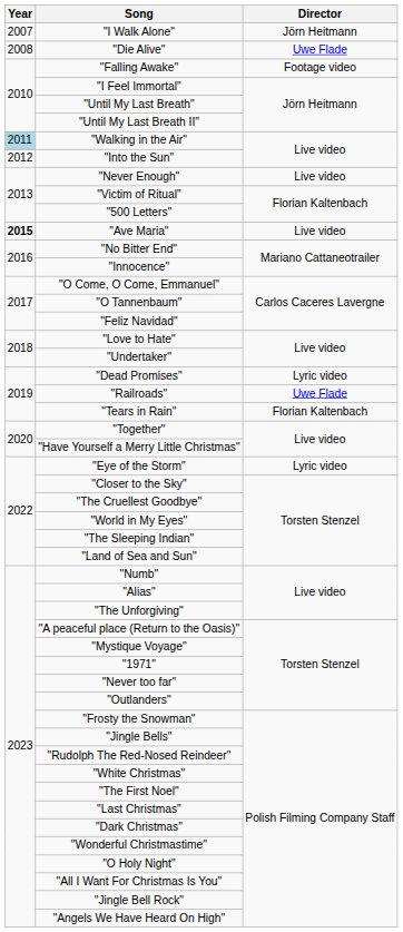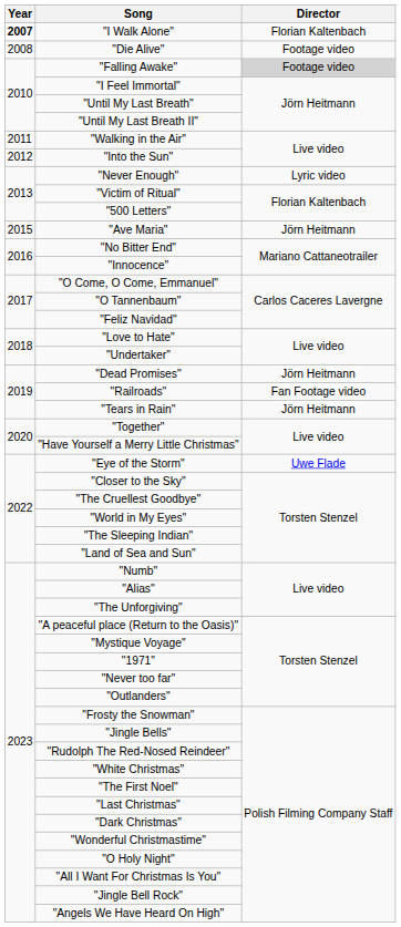"I Walk Alone" | Year: normal -> bold
"I Walk Alone" | Director: Jörn Heitmann -> Florian Kaltenbach
"Die Alive" | Director: Uwe Flade -> Footage video
"Falling Awake" | Director: no background -> lightgrey background
"Walking in the Air" | Year: lightblue background -> no background
"Never Enough" | Director: Live video -> Lyric video
"Ave Maria" | Year: bold -> normal
"Ave Maria" | Director: Live video -> Jörn Heitmann
"Dead Promises" | Director: Lyric video -> Jörn Heitmann
"Railroads" | Director: Uwe Flade -> Fan Footage video
"Tears in Rain" | Director: Florian Kaltenbach -> Jörn Heitmann
"Eye of the Storm" | Director: Lyric video -> Uwe Flade
